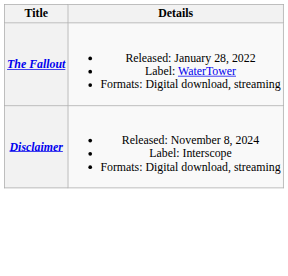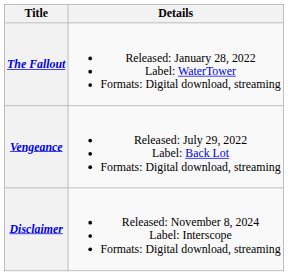+ row: Vengeance | Released: July 29, 2022 Label: Back Lot Formats: Digital download, streaming
